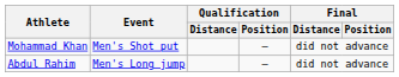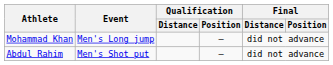Mohammad Khan | Event: Men's Shot put -> Men's Long jump
Abdul Rahim | Event: Men's Long jump -> Men's Shot put
